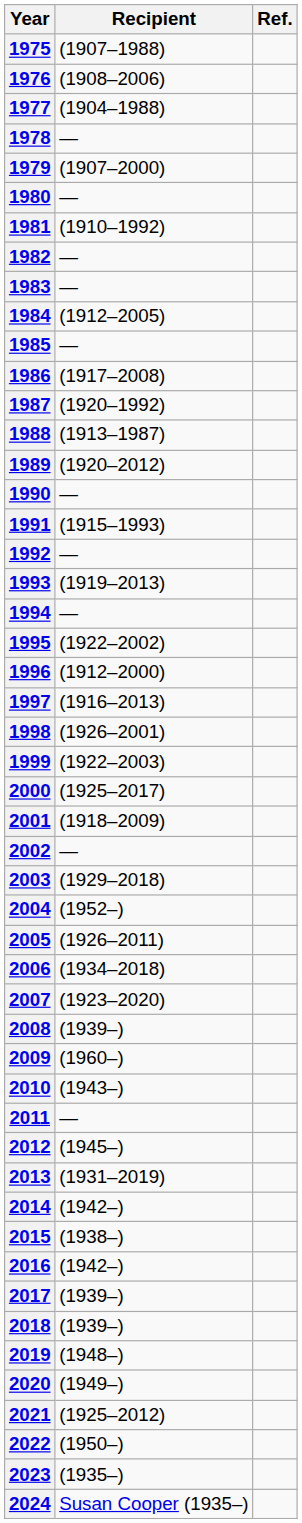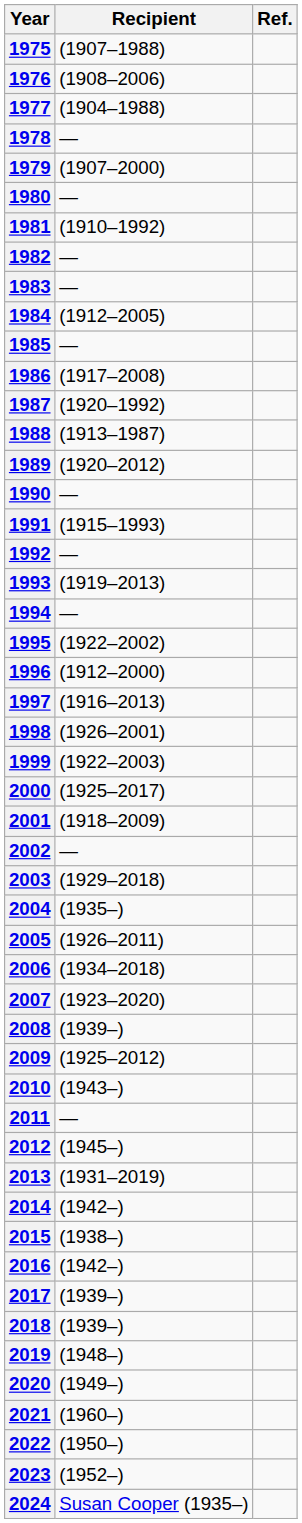2004 | Recipient: (1952–) -> (1935–)
2009 | Recipient: (1960–) -> (1925–2012)
2021 | Recipient: (1925–2012) -> (1960–)
2023 | Recipient: (1935–) -> (1952–)
